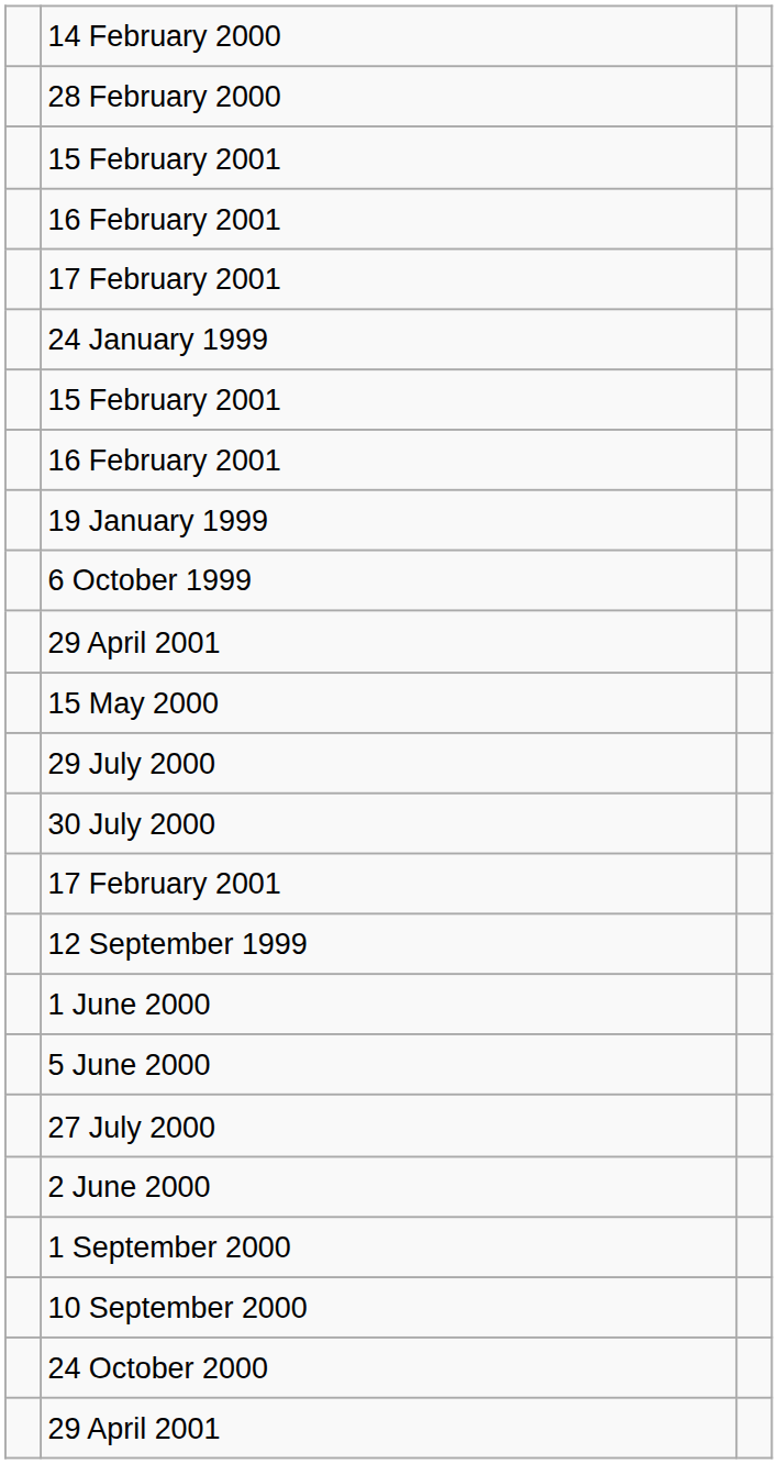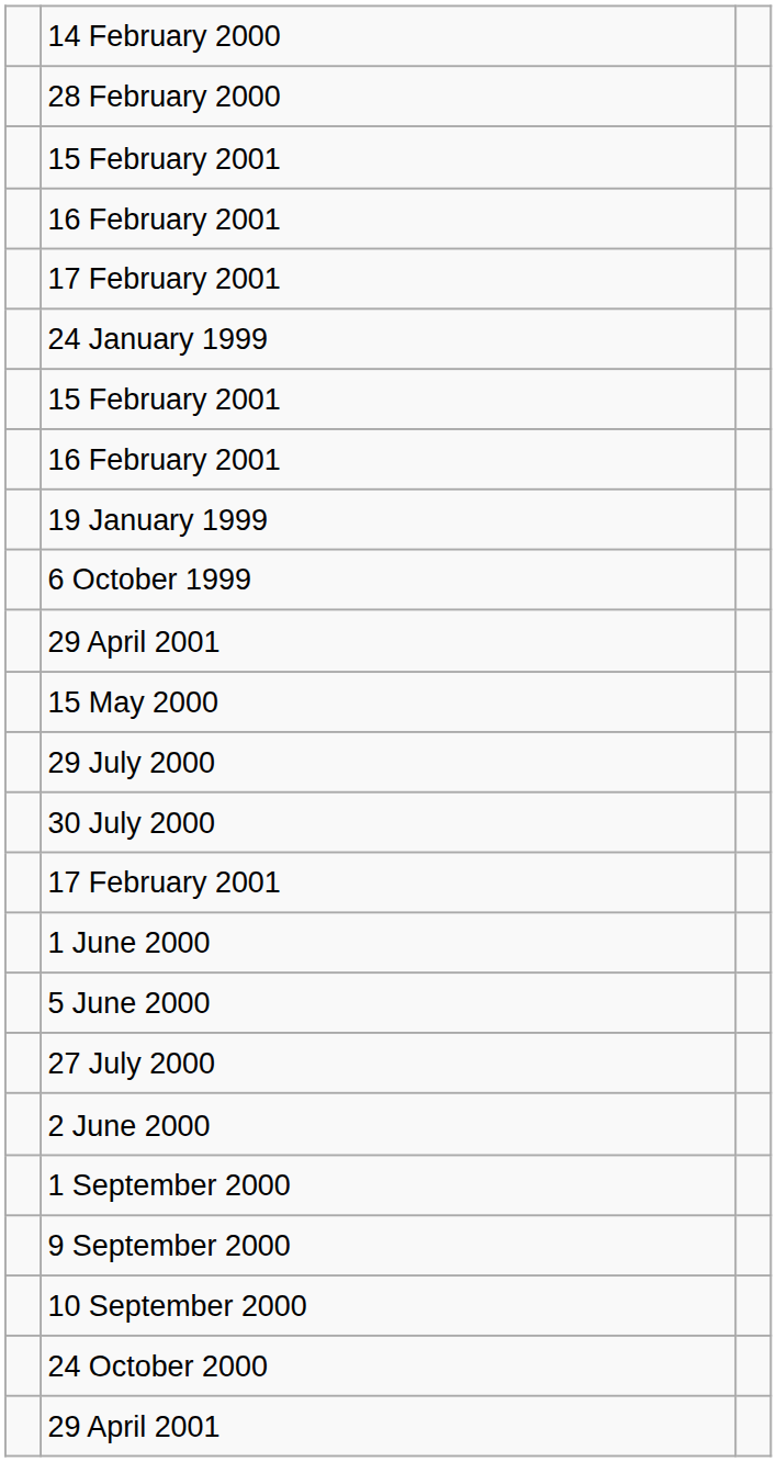- row: 12 September 1999
+ row: 9 September 2000
